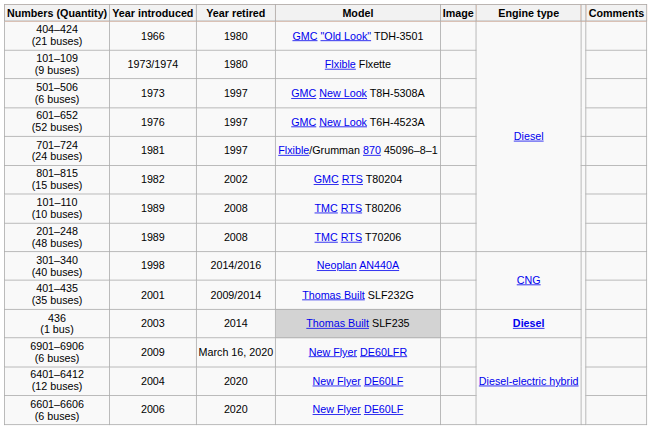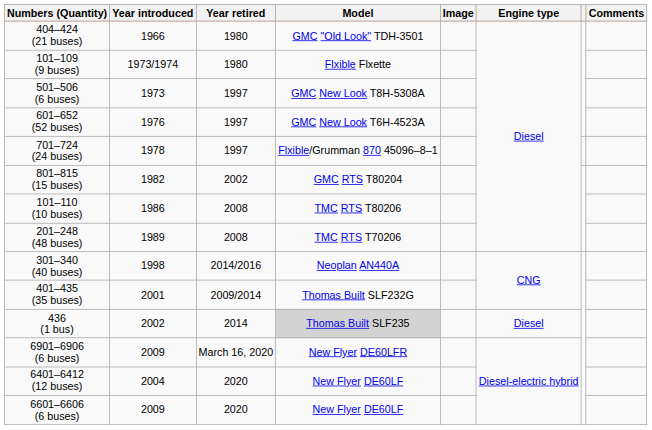701–724 (24 buses) | Year introduced: 1981 -> 1978
101–110 (10 buses) | Year introduced: 1989 -> 1986
436 (1 bus) | Year introduced: 2003 -> 2002
436 (1 bus) | Engine type: bold -> normal
6601–6606 (6 buses) | Year introduced: 2006 -> 2009
